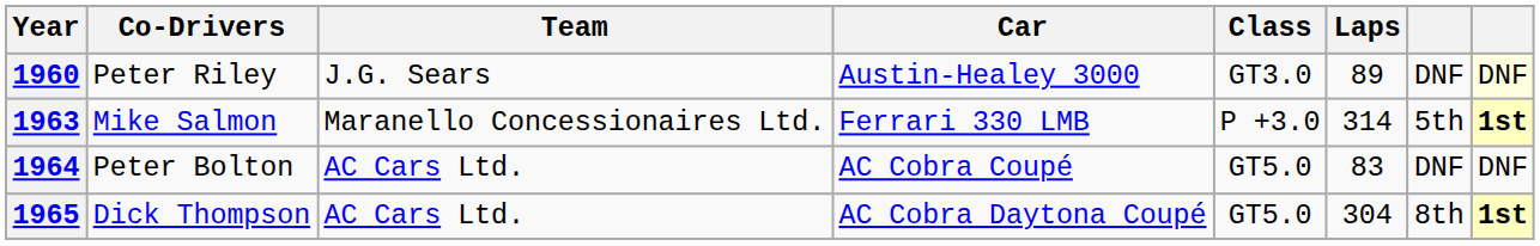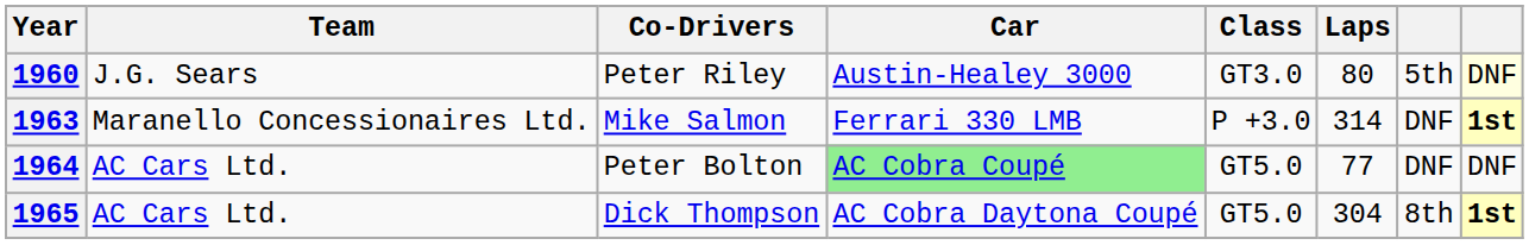columns swapped: Team <-> Co-Drivers
1960 | Laps: 89 -> 80
1960 | column 7: DNF -> 5th
1963 | column 7: 5th -> DNF
1964 | Car: no background -> lightgreen background
1964 | Laps: 83 -> 77
